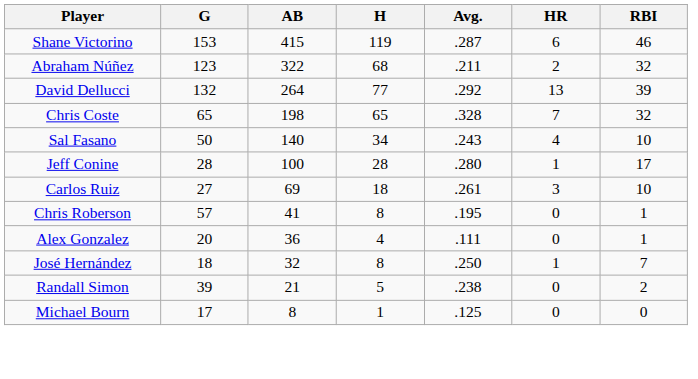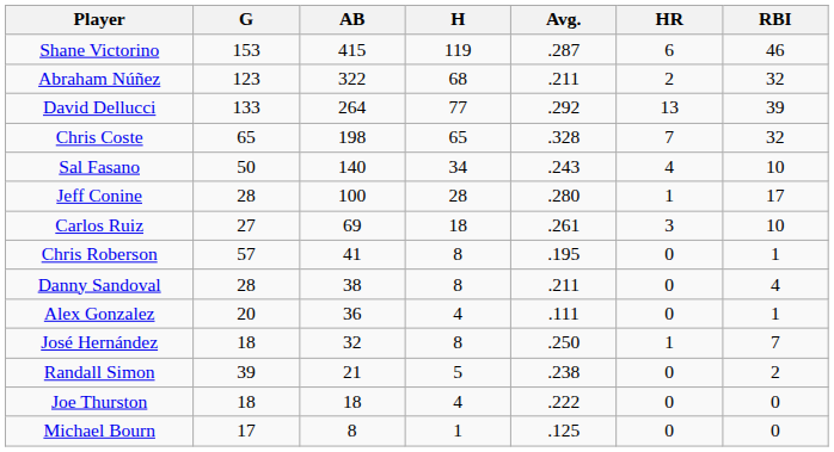David Dellucci | G: 132 -> 133
+ row: Danny Sandoval | 28 | 38 | 8 | .211 | 0 | 4
+ row: Joe Thurston | 18 | 18 | 4 | .222 | 0 | 0
